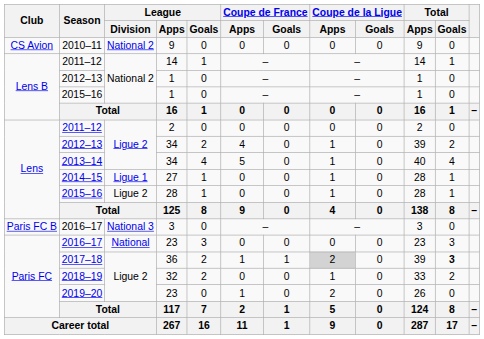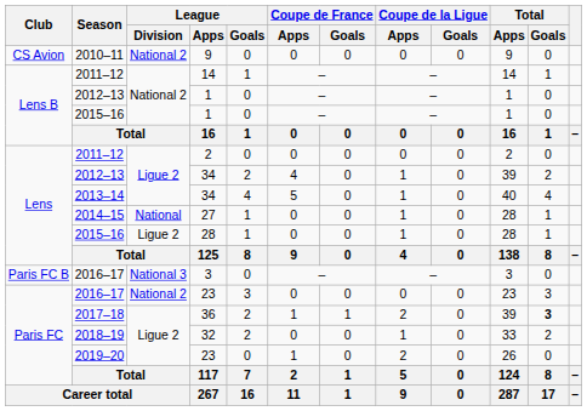27 | League / Division: Ligue 1 -> National
2016–17 / 23 | League / Division: National -> National 2
36 | Coupe de la Ligue / Apps: lightgrey background -> no background
